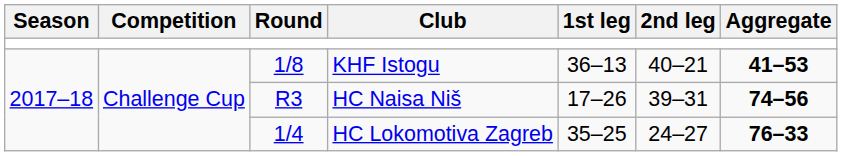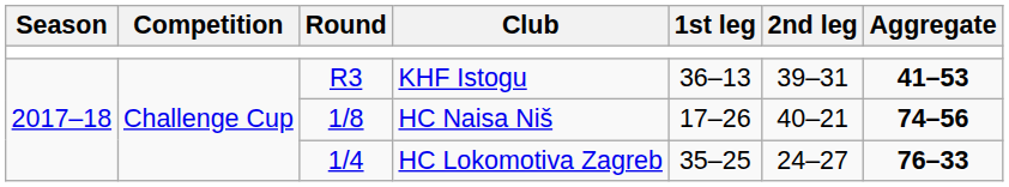KHF Istogu | Round: 1/8 -> R3
KHF Istogu | 2nd leg: 40–21 -> 39–31
HC Naisa Niš | Round: R3 -> 1/8
HC Naisa Niš | 2nd leg: 39–31 -> 40–21
